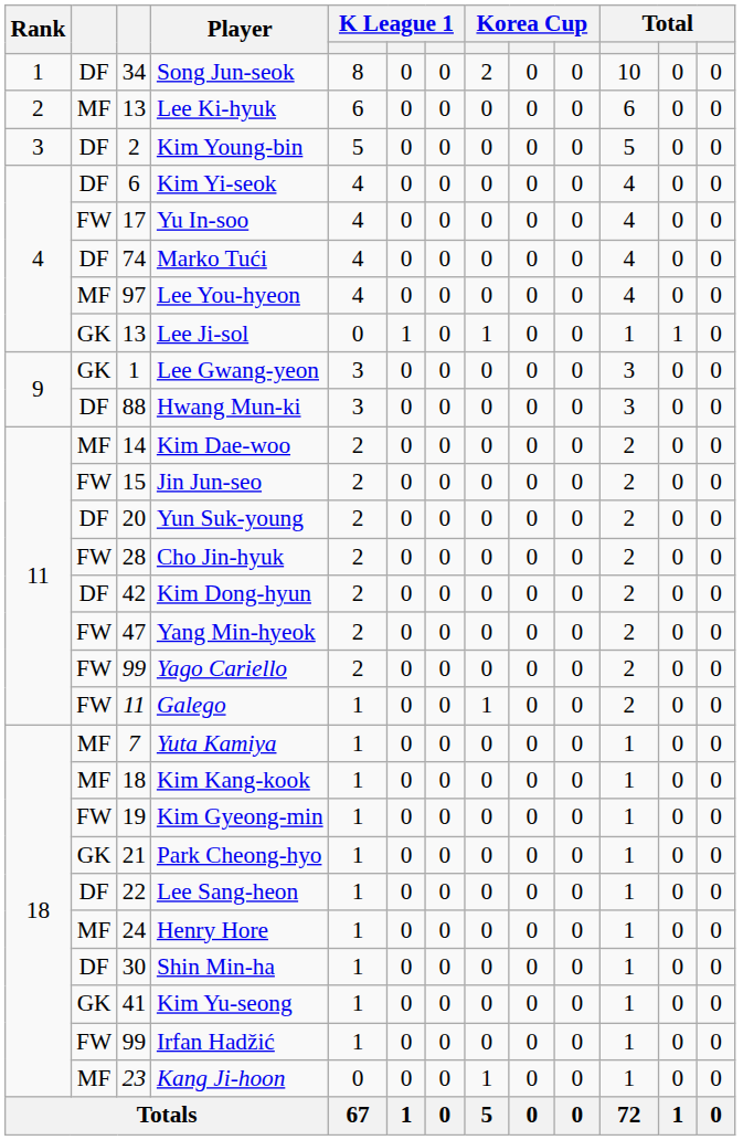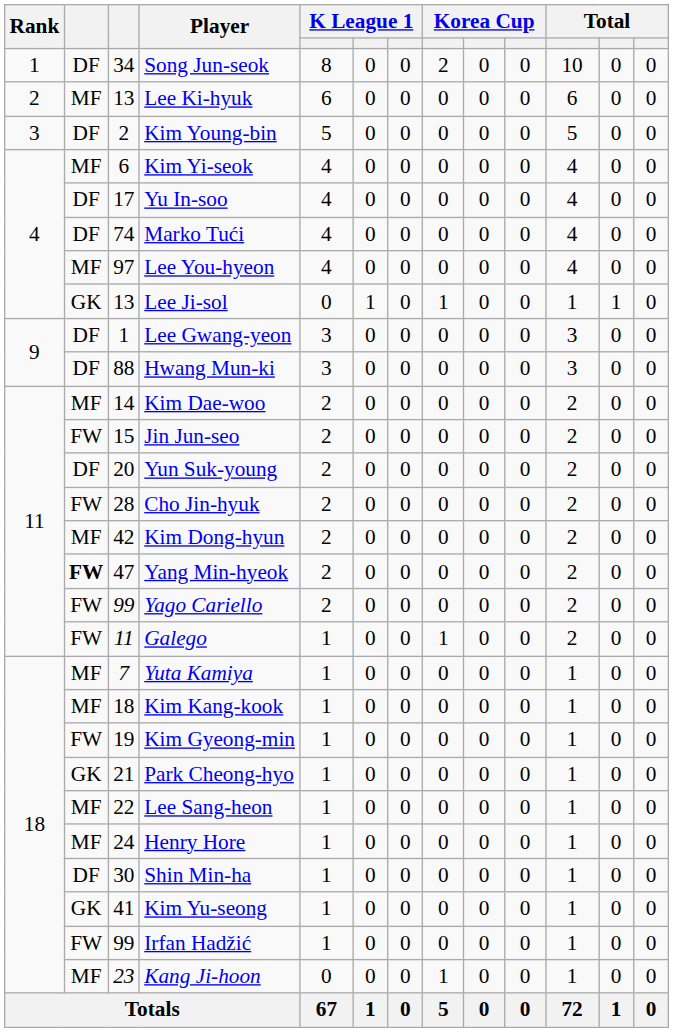Kim Yi-seok | column 2: DF -> MF
Yu In-soo | column 2: FW -> DF
Lee Gwang-yeon | column 2: GK -> DF
Kim Dong-hyun | column 2: DF -> MF
Yang Min-hyeok | column 2: normal -> bold
Lee Sang-heon | column 2: DF -> MF
